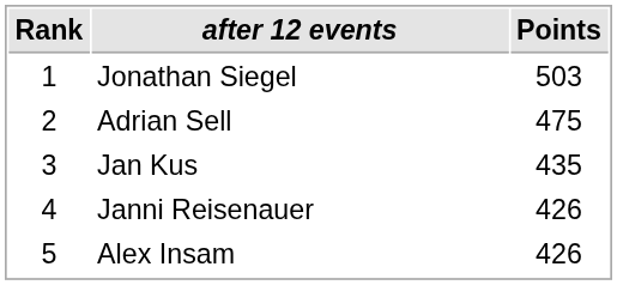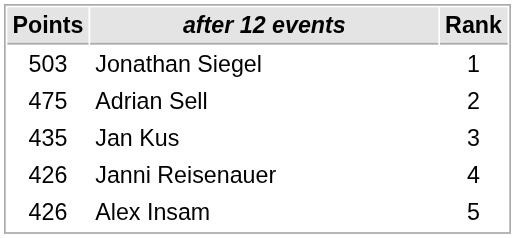columns swapped: Rank <-> Points
